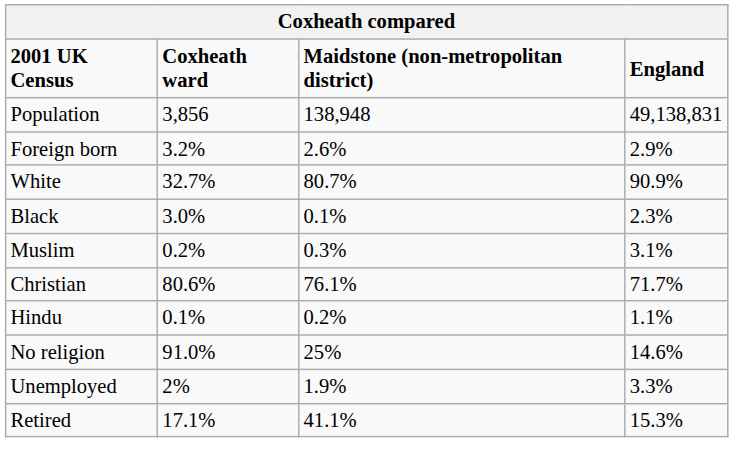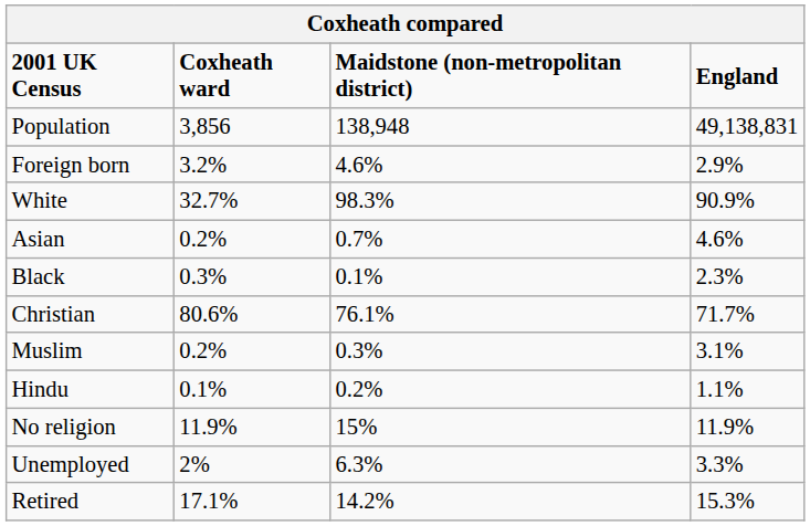Foreign born | Maidstone (non-metropolitan district): 2.6% -> 4.6%
White | Maidstone (non-metropolitan district): 80.7% -> 98.3%
+ row: Asian | 0.2% | 0.7% | 4.6%
Black | Coxheath ward: 3.0% -> 0.3%
rows swapped: Christian <-> Muslim
No religion | Coxheath ward: 91.0% -> 11.9%
No religion | Maidstone (non-metropolitan district): 25% -> 15%
No religion | England: 14.6% -> 11.9%
Unemployed | Maidstone (non-metropolitan district): 1.9% -> 6.3%
Retired | Maidstone (non-metropolitan district): 41.1% -> 14.2%
